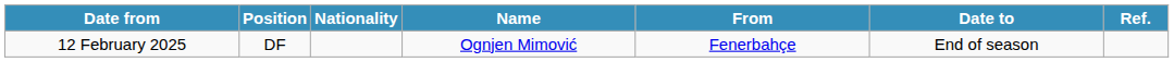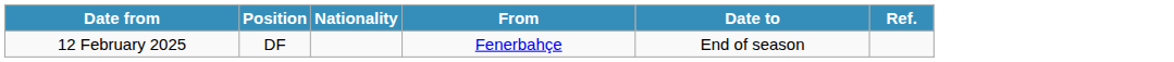- column: Name | Ognjen Mimović
